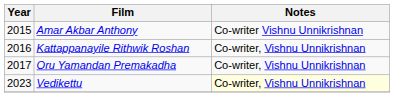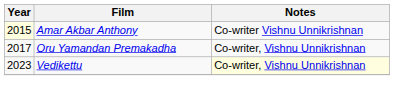Amar Akbar Anthony | Year: no background -> lightyellow background
- row: 2016 | Kattappanayile Rithwik Roshan | Co-writer, Vishnu Unnikrishnan
